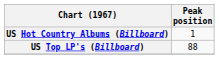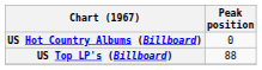US Hot Country Albums (Billboard) | Peak position: 1 -> 0
